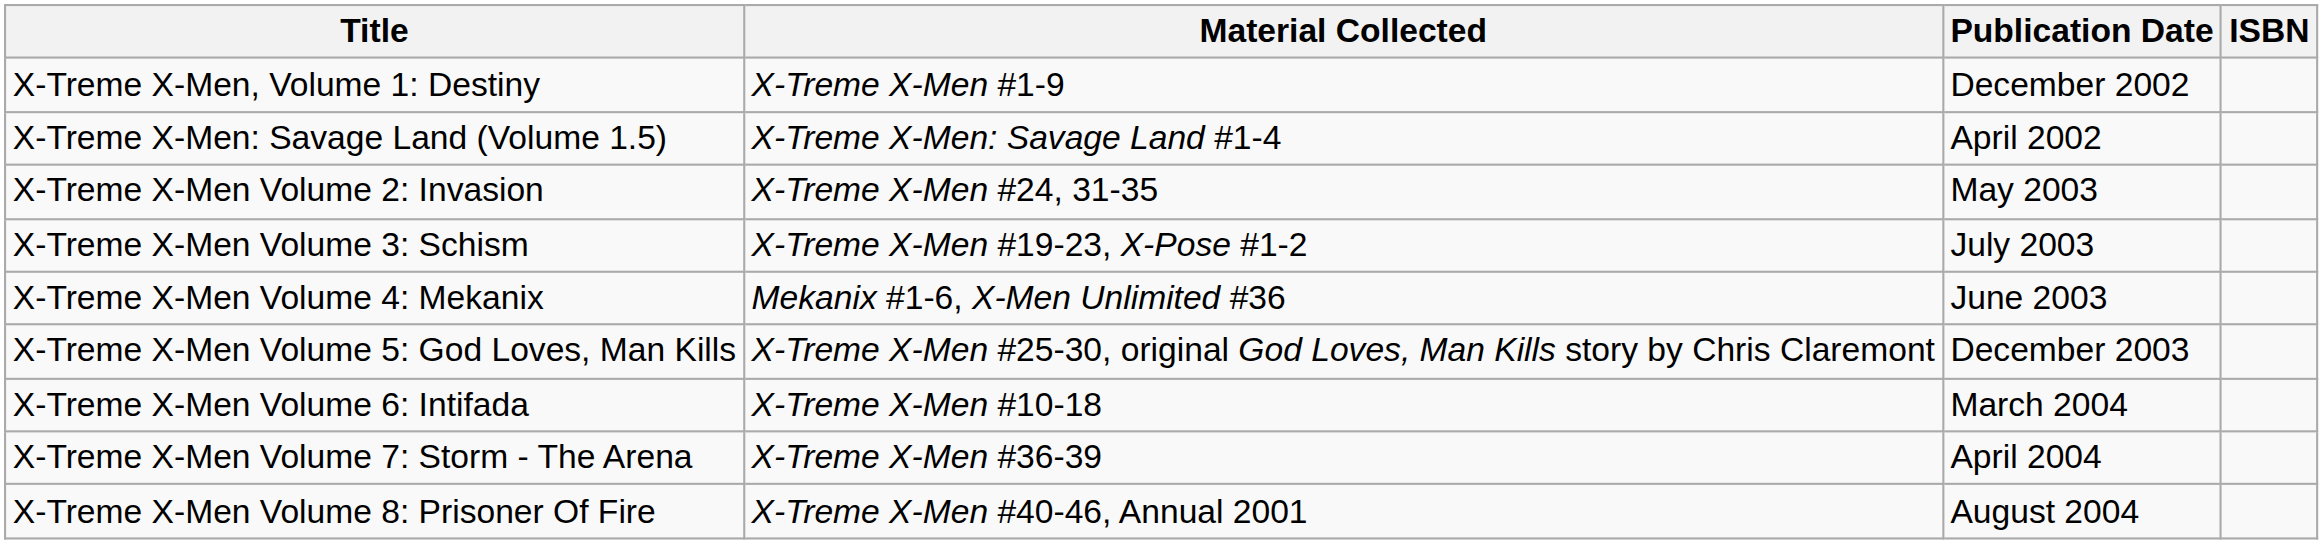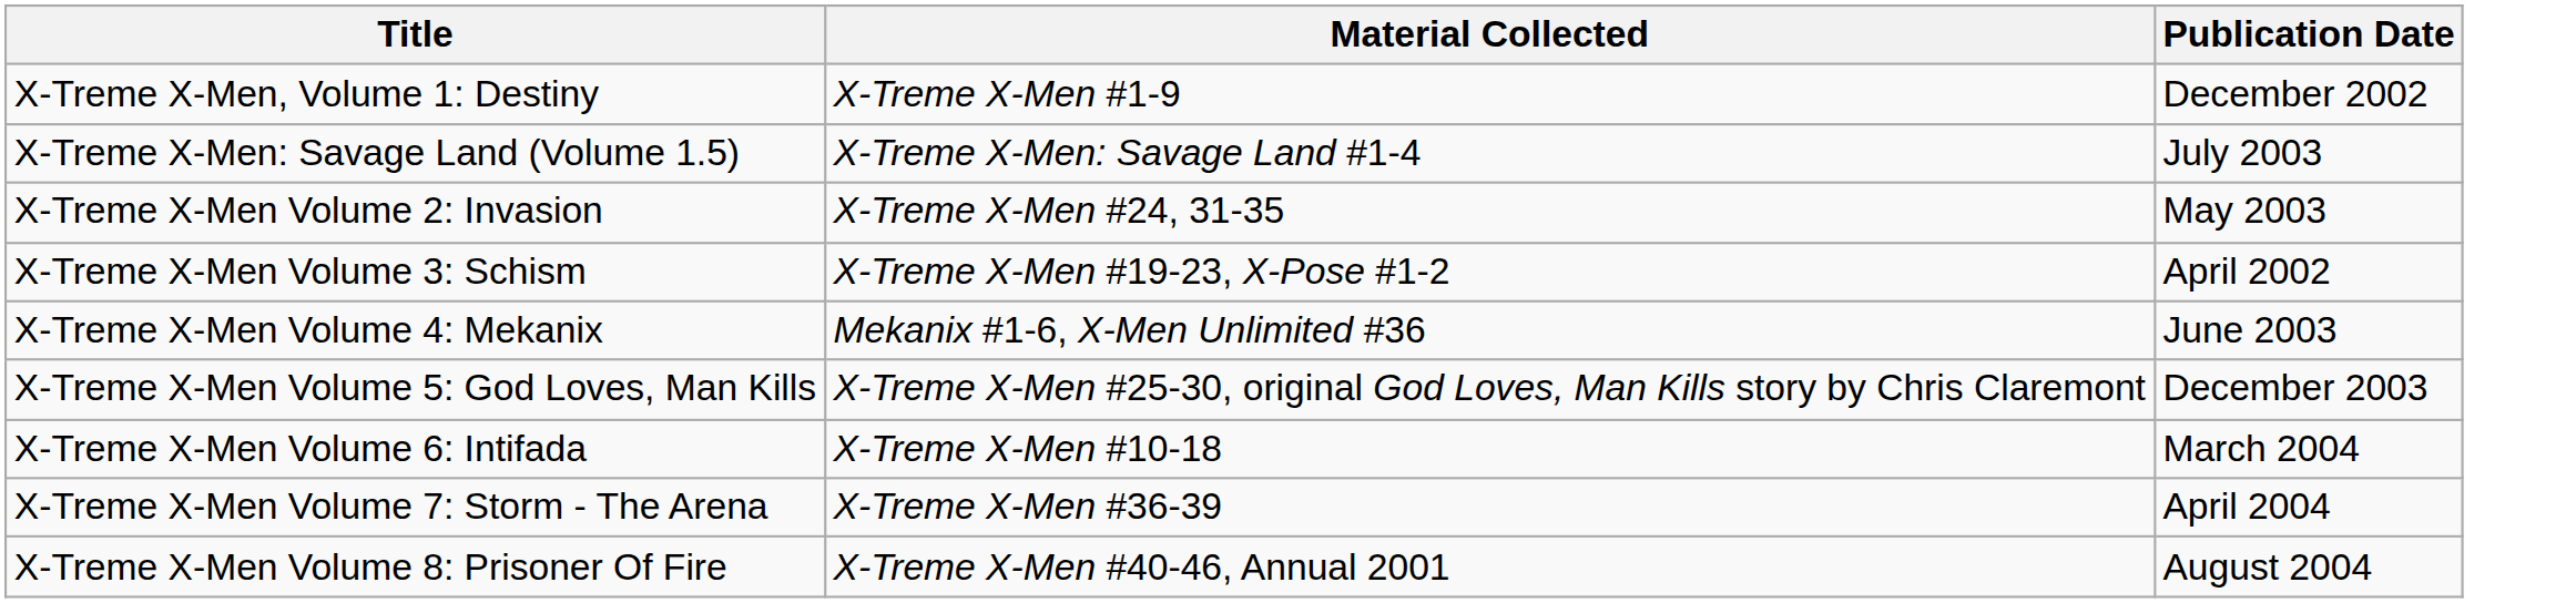- column: ISBN
X-Treme X-Men: Savage Land (Volume 1.5) | Publication Date: April 2002 -> July 2003
X-Treme X-Men Volume 3: Schism | Publication Date: July 2003 -> April 2002
